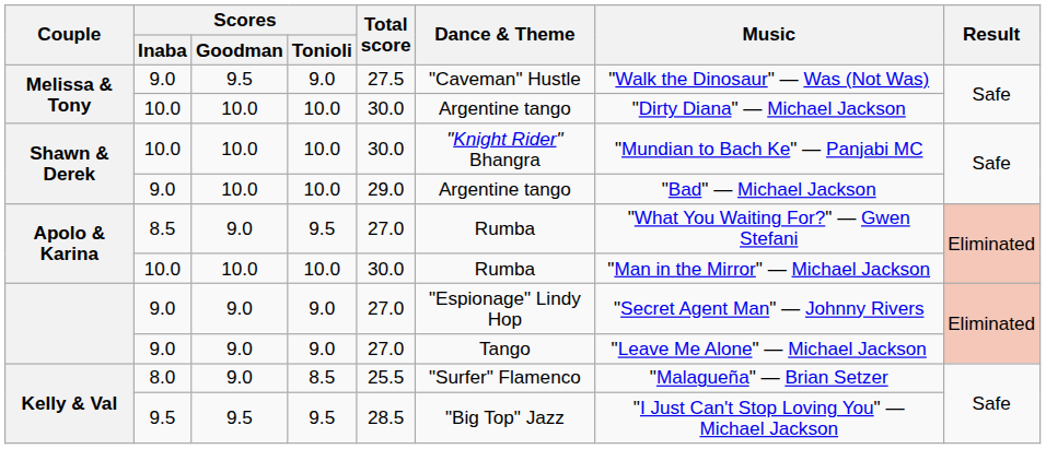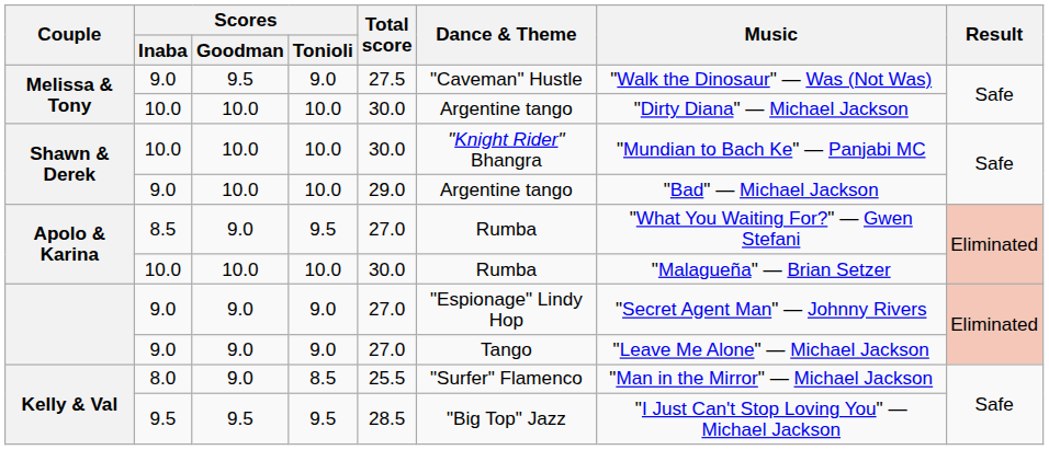Apolo & Karina / 10.0 | Music: "Man in the Mirror" — Michael Jackson -> "Malagueña" — Brian Setzer
Kelly & Val / 8.0 | Music: "Malagueña" — Brian Setzer -> "Man in the Mirror" — Michael Jackson
